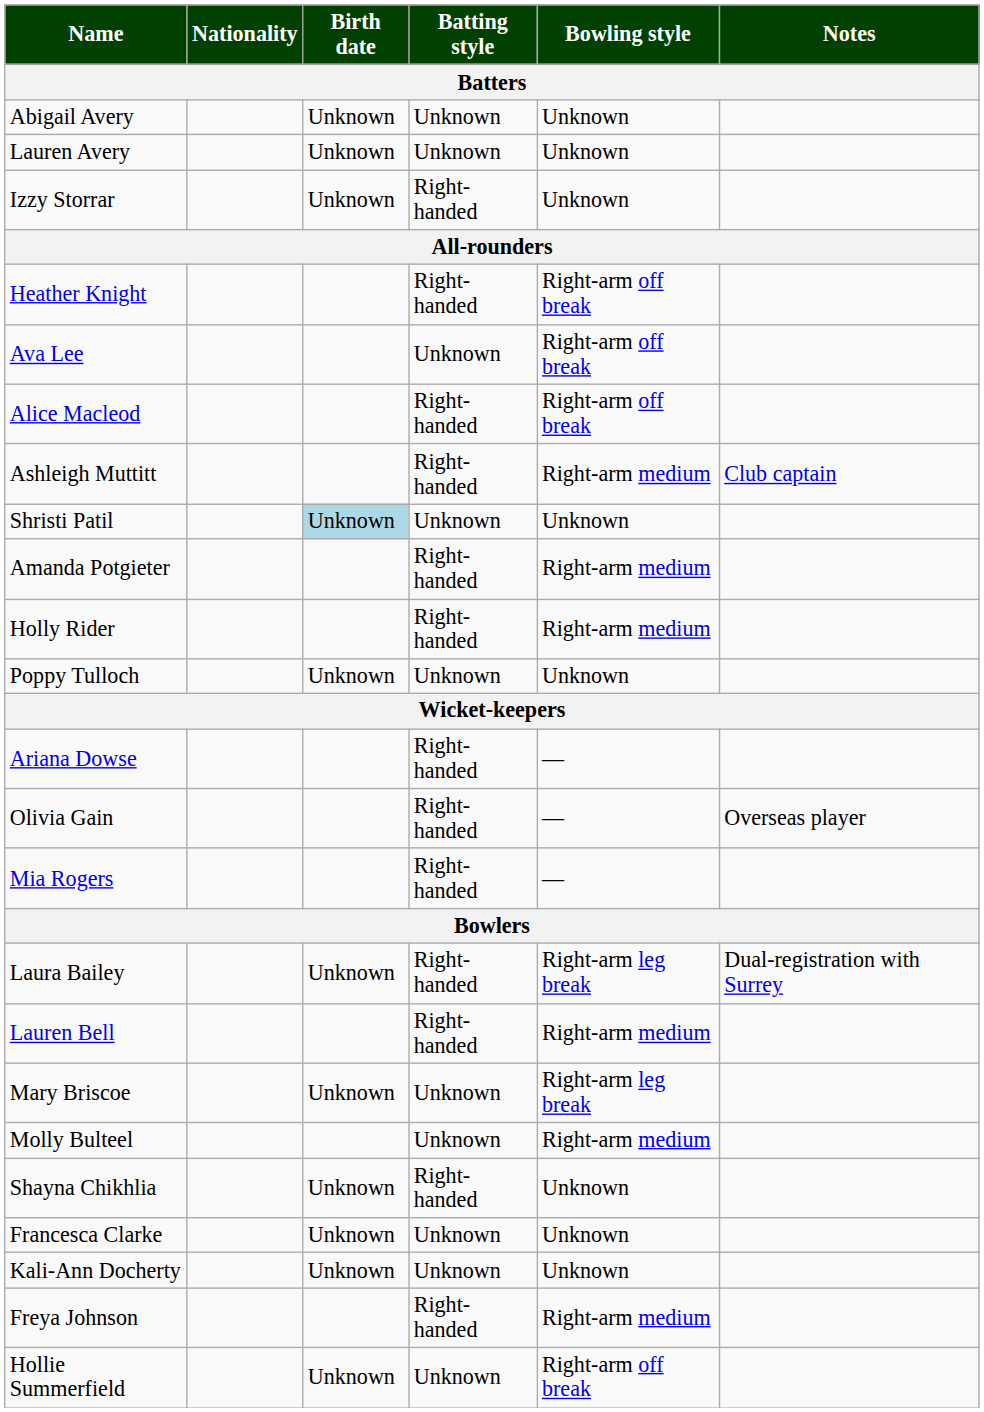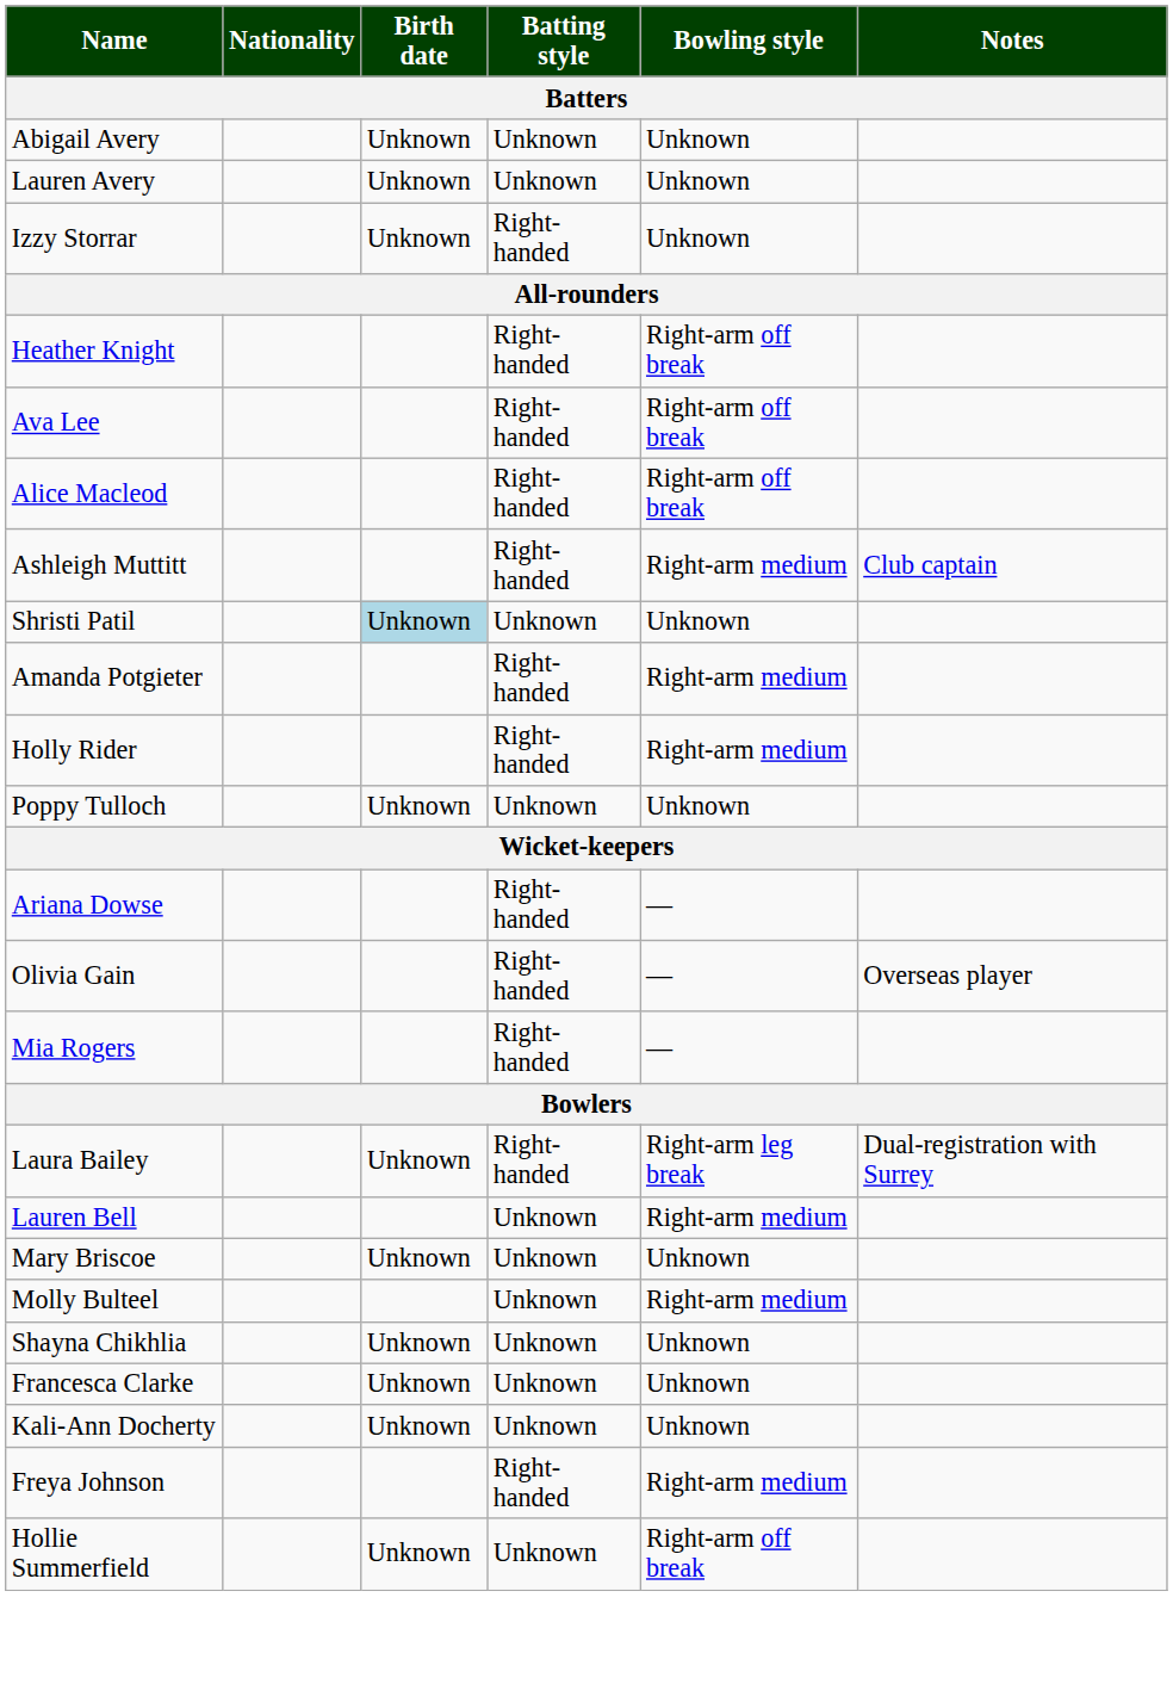Ava Lee | Batting style: Unknown -> Right-handed
Lauren Bell | Batting style: Right-handed -> Unknown
Mary Briscoe | Bowling style: Right-arm leg break -> Unknown
Shayna Chikhlia | Batting style: Right-handed -> Unknown
